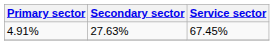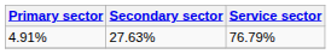4.91% | Service sector: 67.45% -> 76.79%
